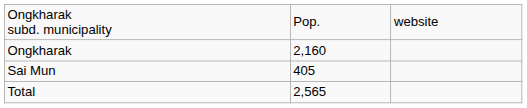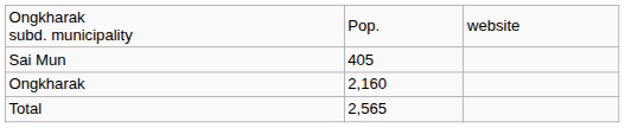rows swapped: Ongkharak <-> Sai Mun
